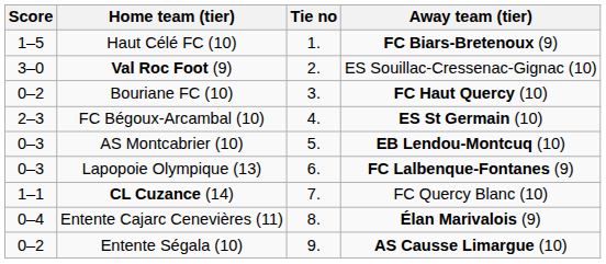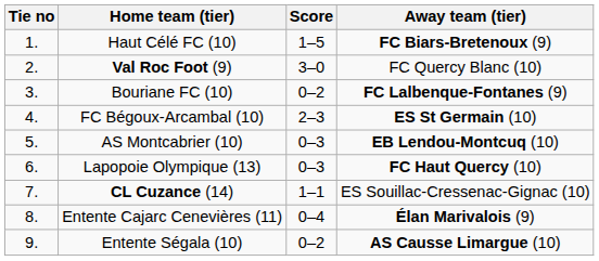columns swapped: Tie no <-> Score
Val Roc Foot (9) | Away team (tier): ES Souillac-Cressenac-Gignac (10) -> FC Quercy Blanc (10)
Bouriane FC (10) | Away team (tier): FC Haut Quercy (10) -> FC Lalbenque-Fontanes (9)
Lapopoie Olympique (13) | Away team (tier): FC Lalbenque-Fontanes (9) -> FC Haut Quercy (10)
CL Cuzance (14) | Away team (tier): FC Quercy Blanc (10) -> ES Souillac-Cressenac-Gignac (10)
